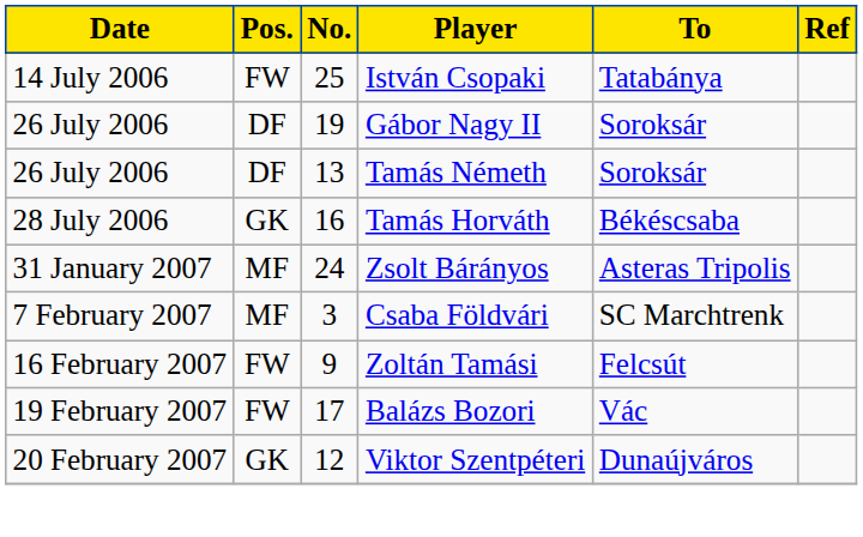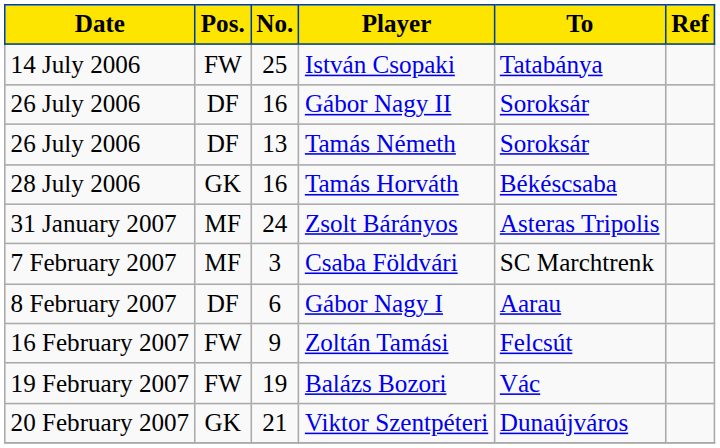Gábor Nagy II | No.: 19 -> 16
+ row: 8 February 2007 | DF | 6 | Gábor Nagy I | Aarau
Balázs Bozori | No.: 17 -> 19
Viktor Szentpéteri | No.: 12 -> 21
